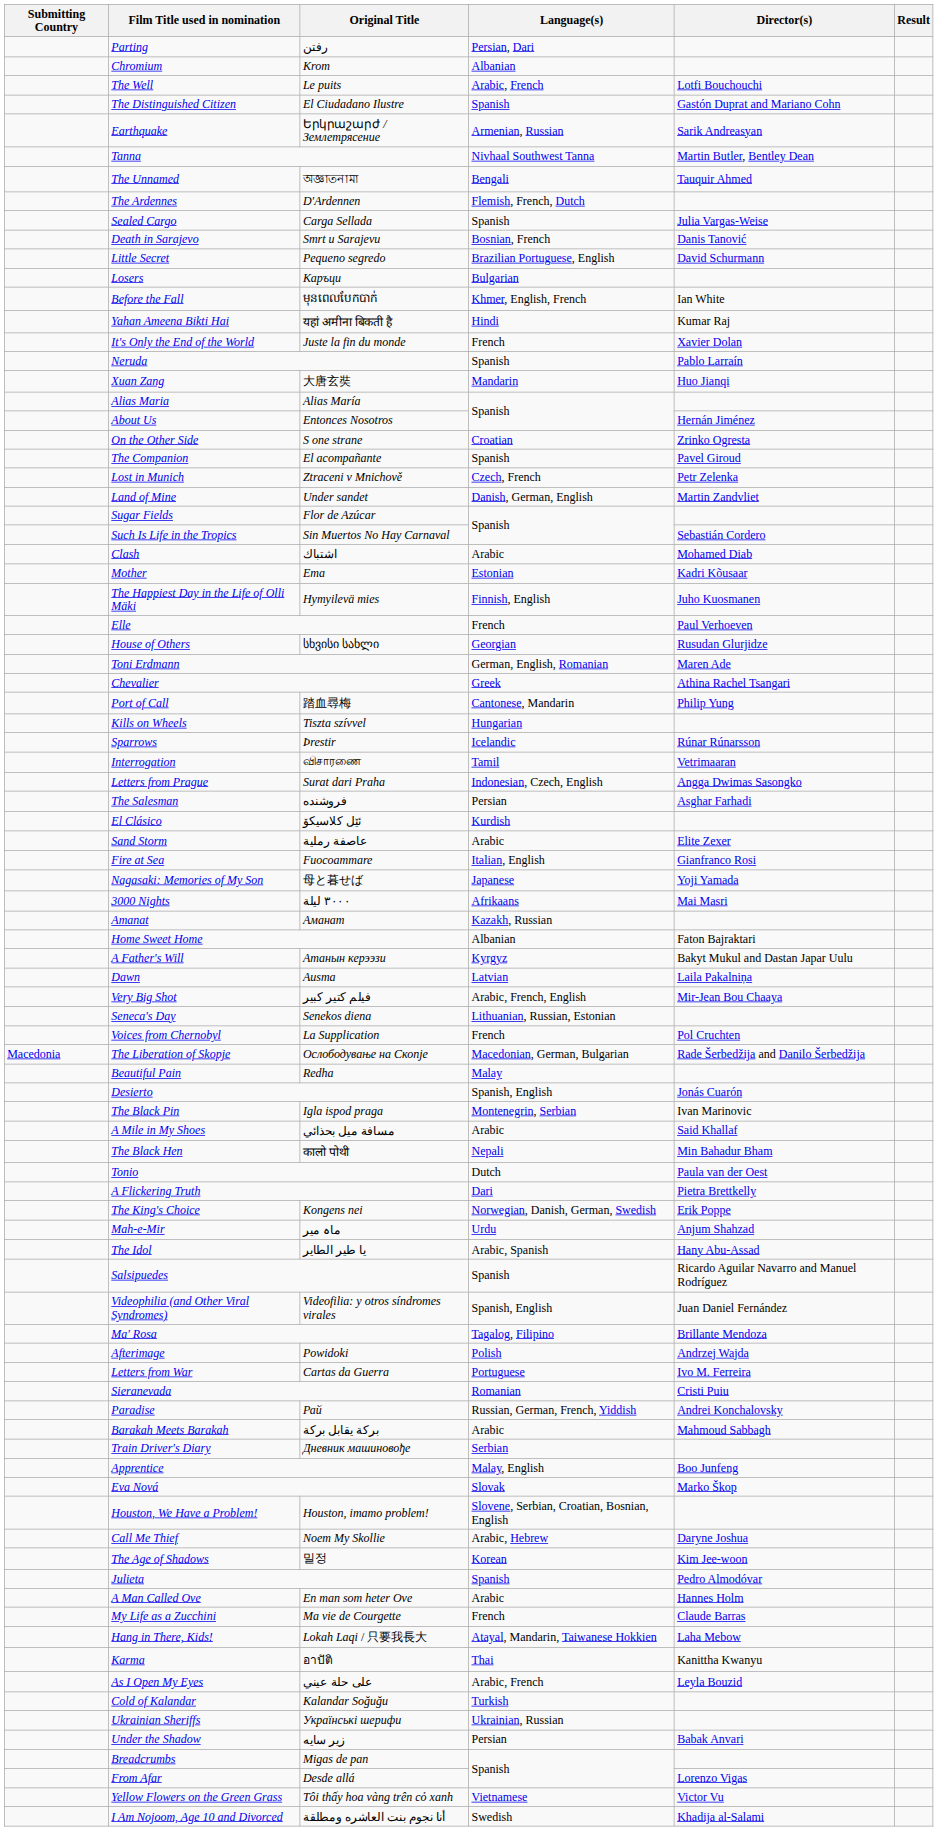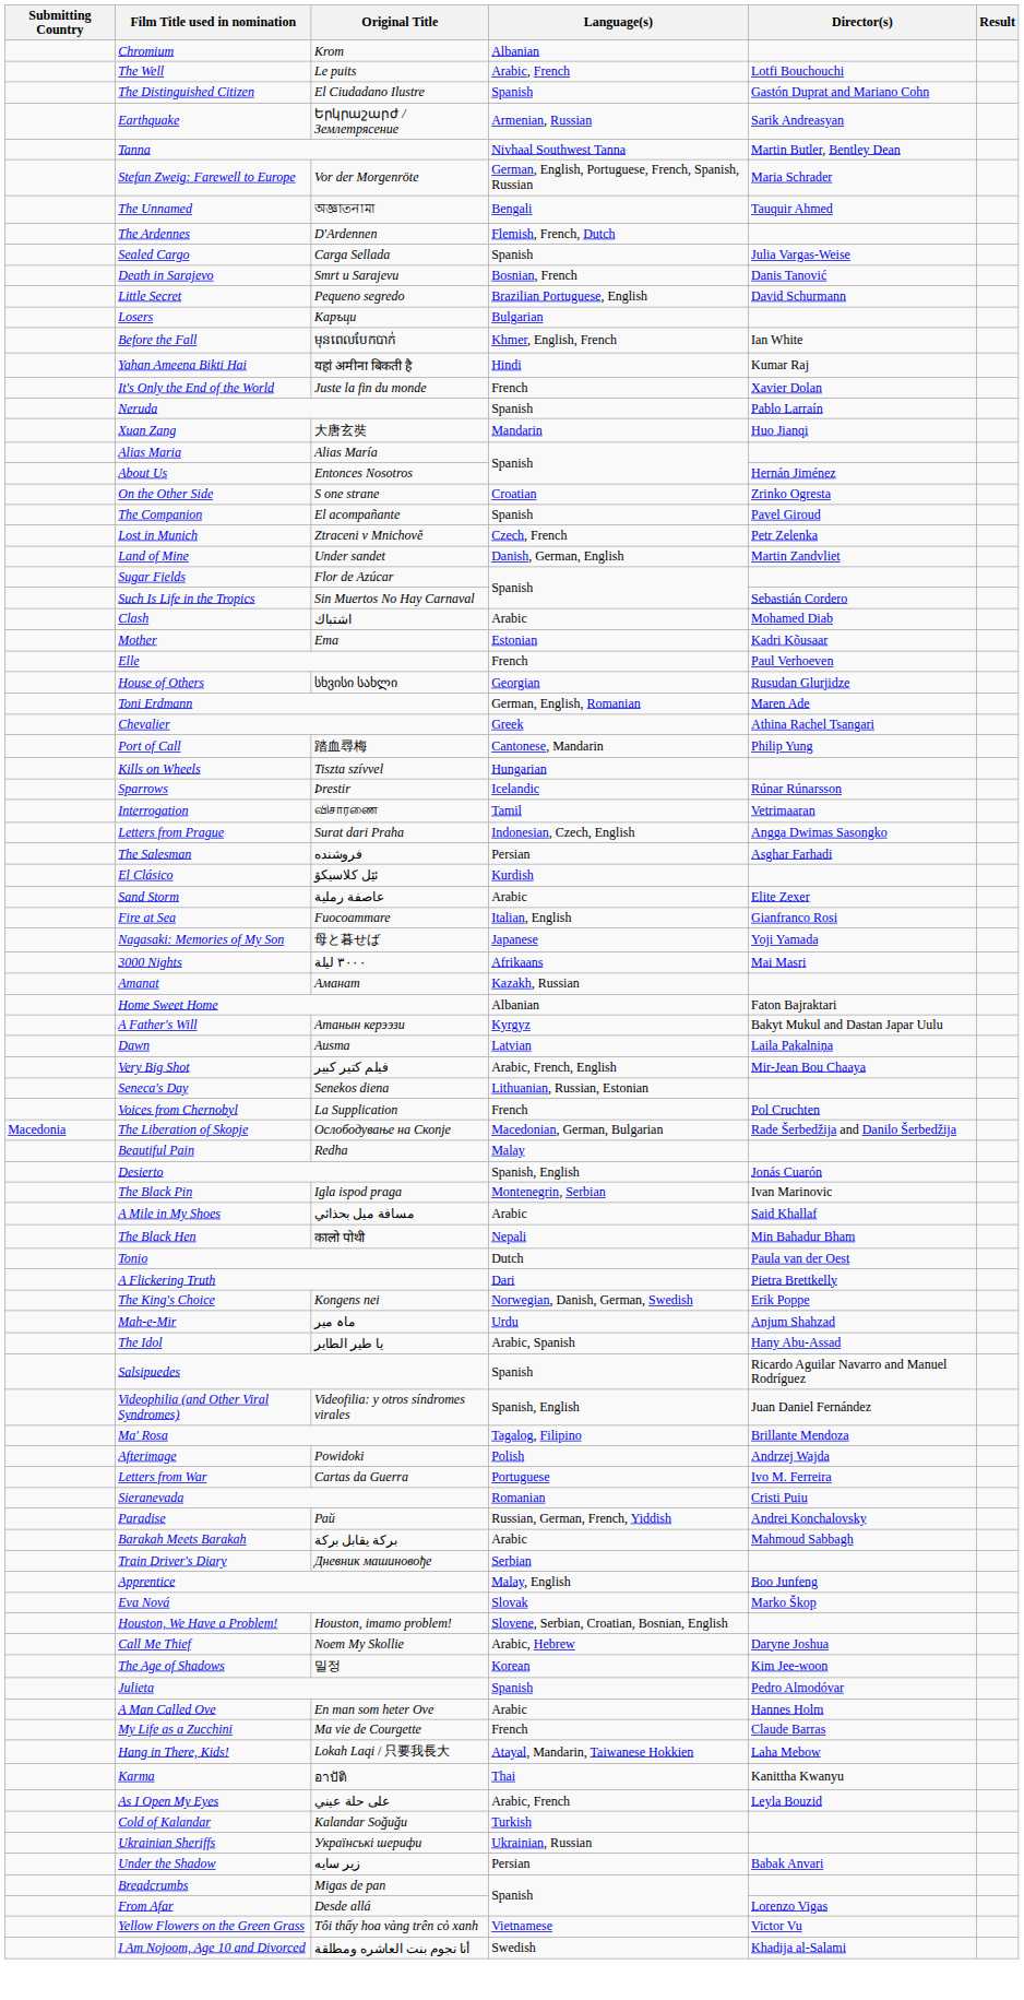- row: Parting | رفتن | Persian, Dari
+ row: Stefan Zweig: Farewell to Europe | Vor der Morgenröte | German, English, Portuguese, French, Spanish, Russian | Maria Schrader
- row: The Happiest Day in the Life of Olli Mäki | Hymyilevä mies | Finnish, English | Juho Kuosmanen
